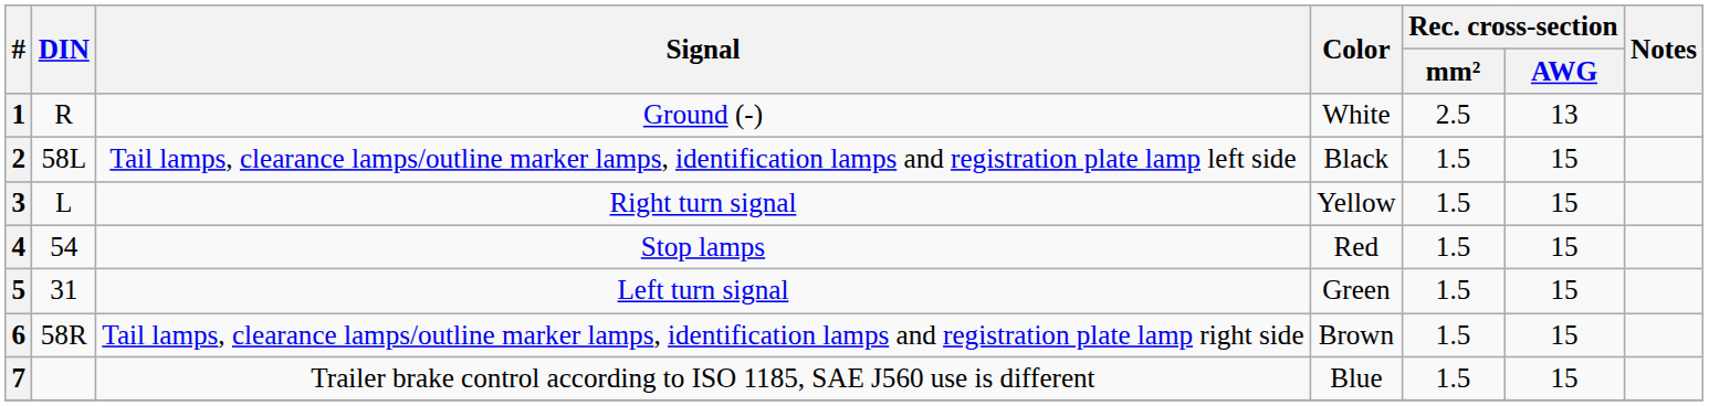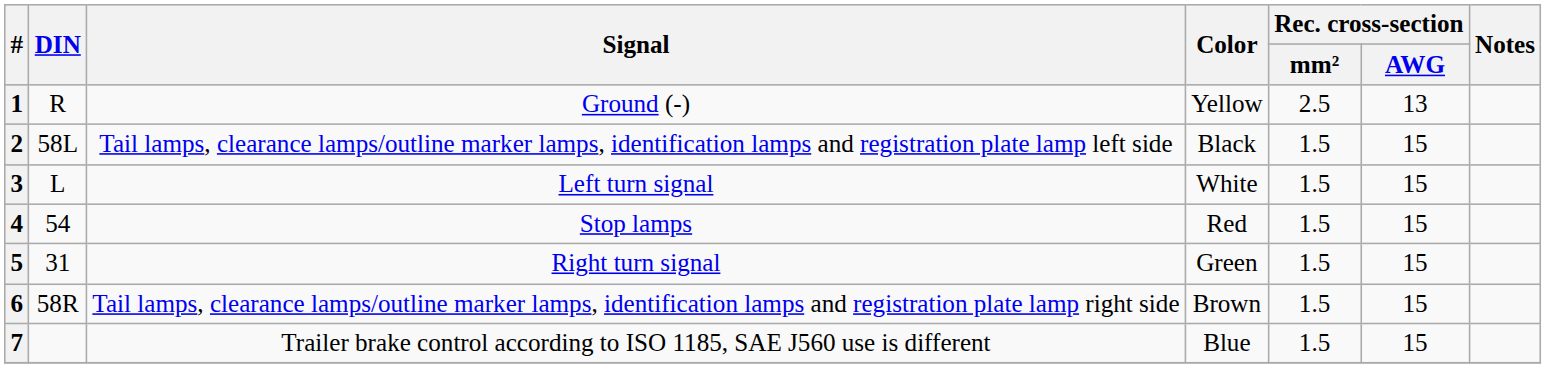1 | Color: White -> Yellow
3 | Signal: Right turn signal -> Left turn signal
3 | Color: Yellow -> White
5 | Signal: Left turn signal -> Right turn signal
